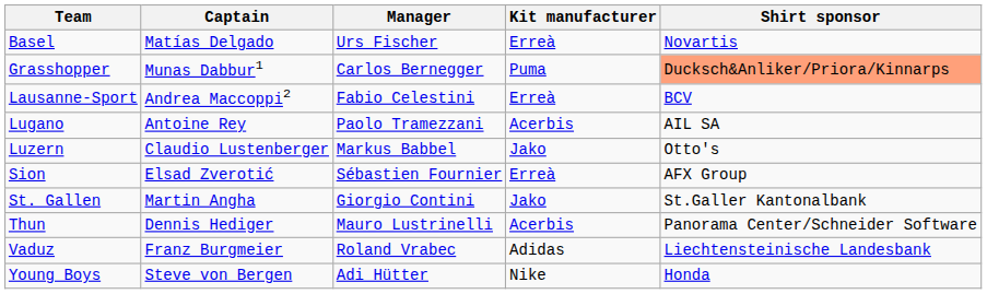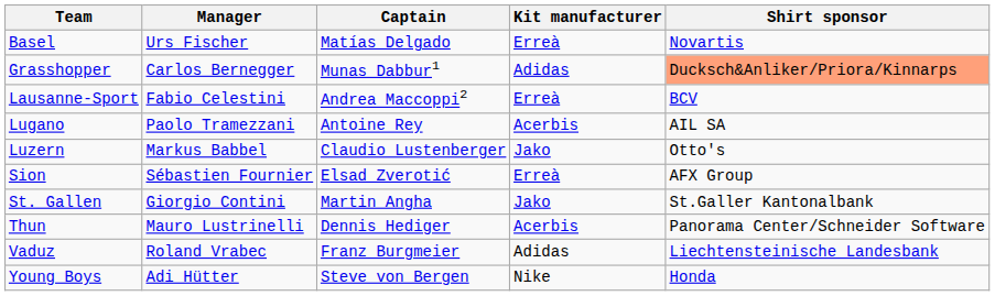columns swapped: Manager <-> Captain
Grasshopper | Kit manufacturer: Puma -> Adidas
